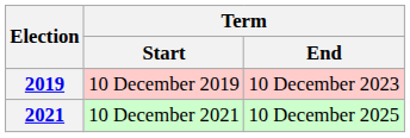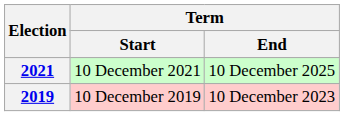rows swapped: 2019 <-> 2021
